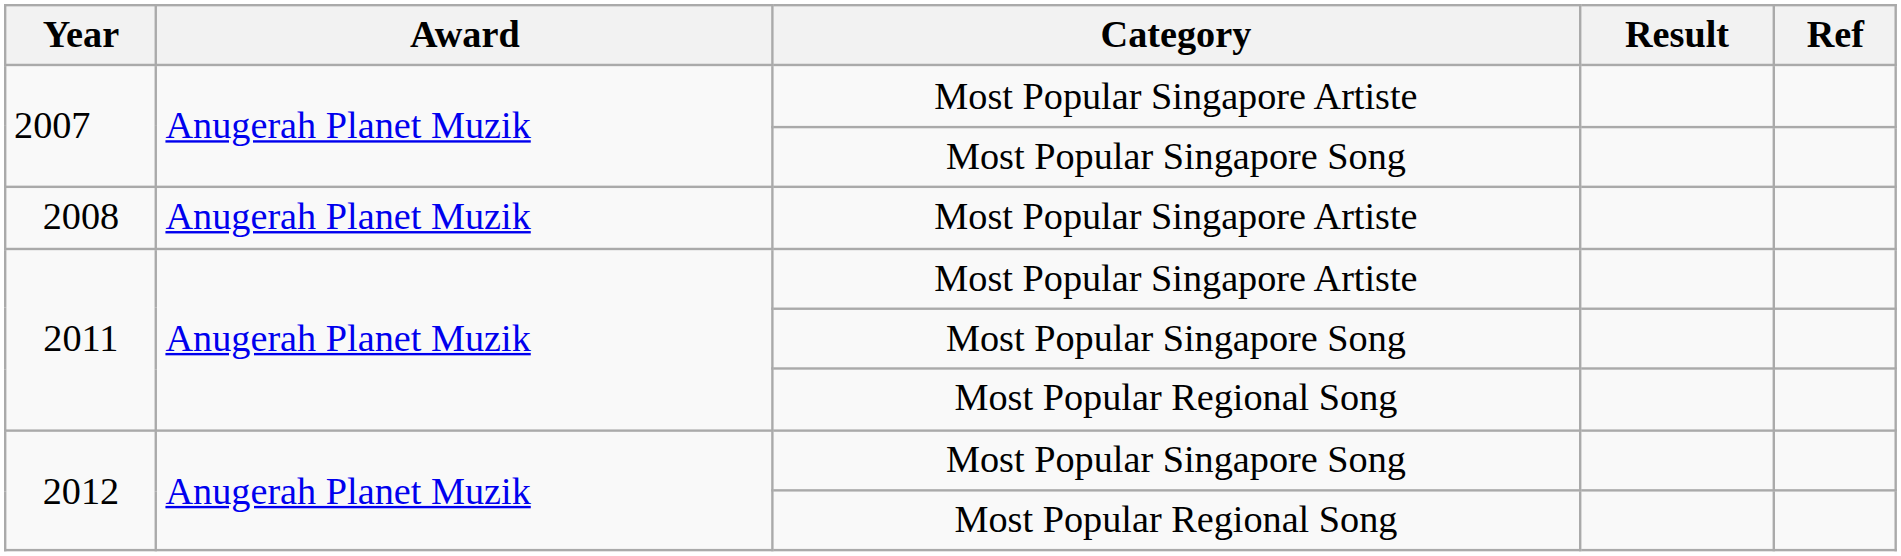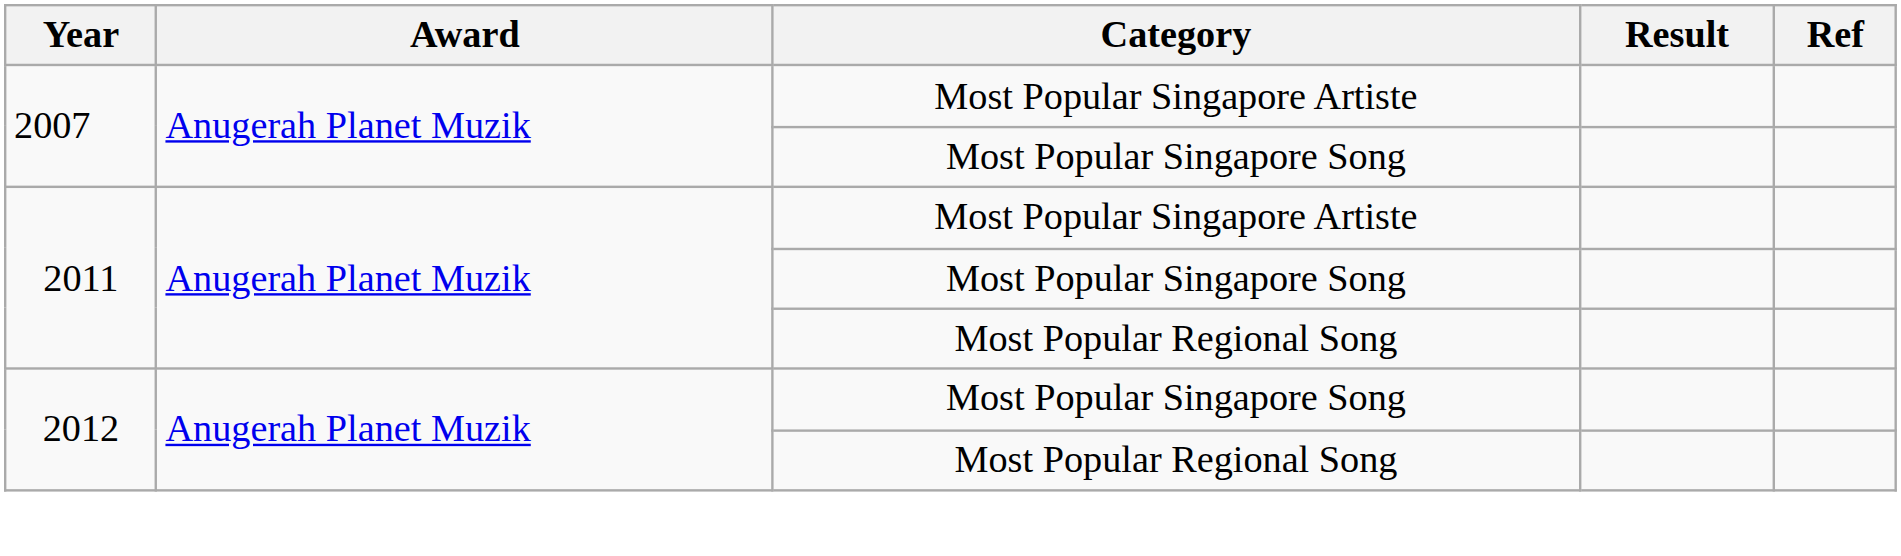- row: 2008 | Anugerah Planet Muzik | Most Popular Singapore Artiste
